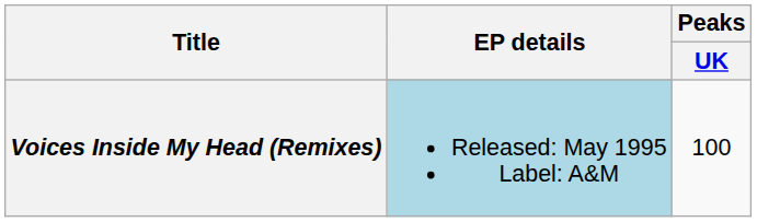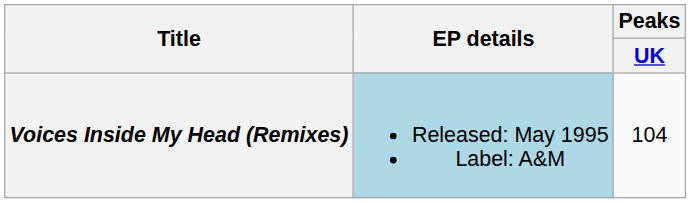Voices Inside My Head (Remixes) | Peaks / UK: 100 -> 104
